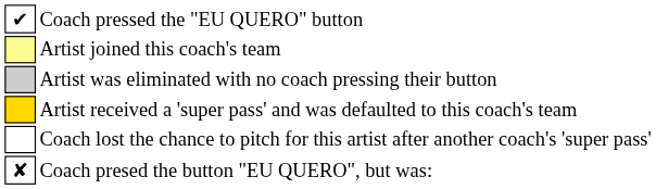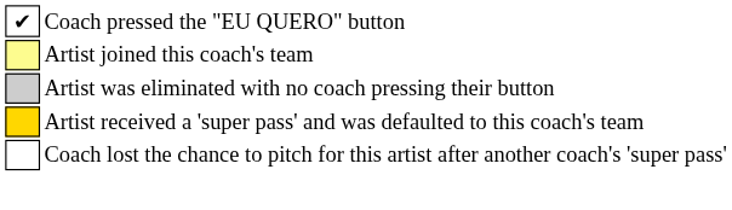- row: ✘ | Coach presed the button "EU QUERO", but was:
